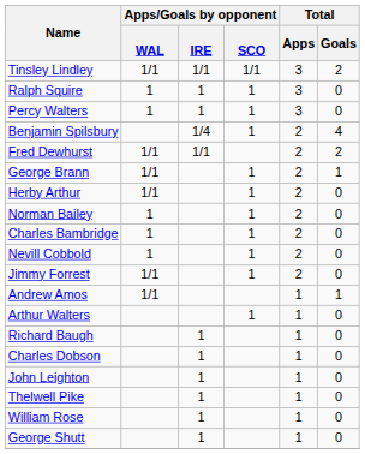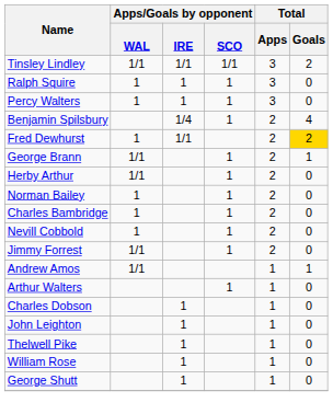Fred Dewhurst | Apps/Goals by opponent / WAL: 1/1 -> 1
Fred Dewhurst | Total / Goals: no background -> gold background
- row: Richard Baugh | 1 | 1 | 0
